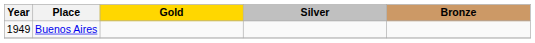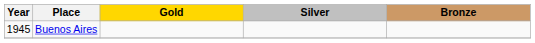Buenos Aires | Year: 1949 -> 1945
